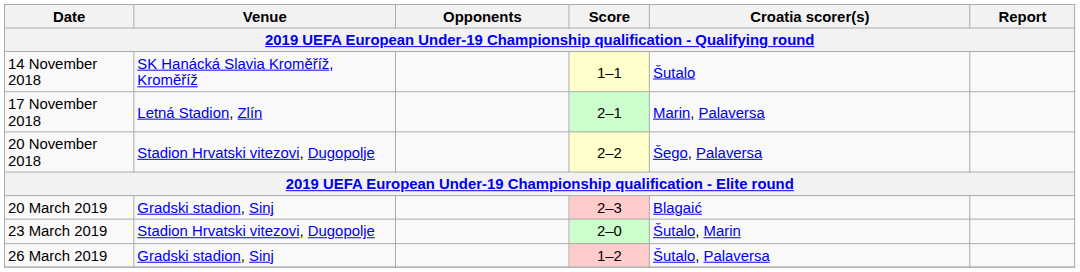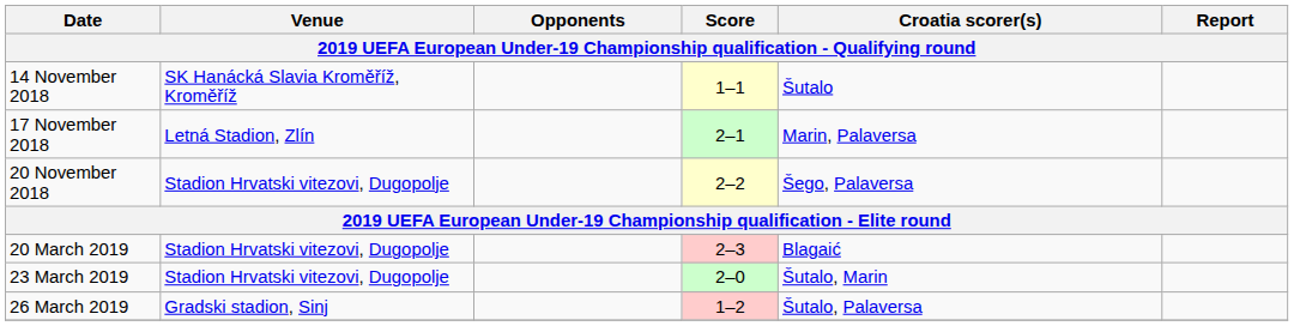20 March 2019 | Venue: Gradski stadion, Sinj -> Stadion Hrvatski vitezovi, Dugopolje
